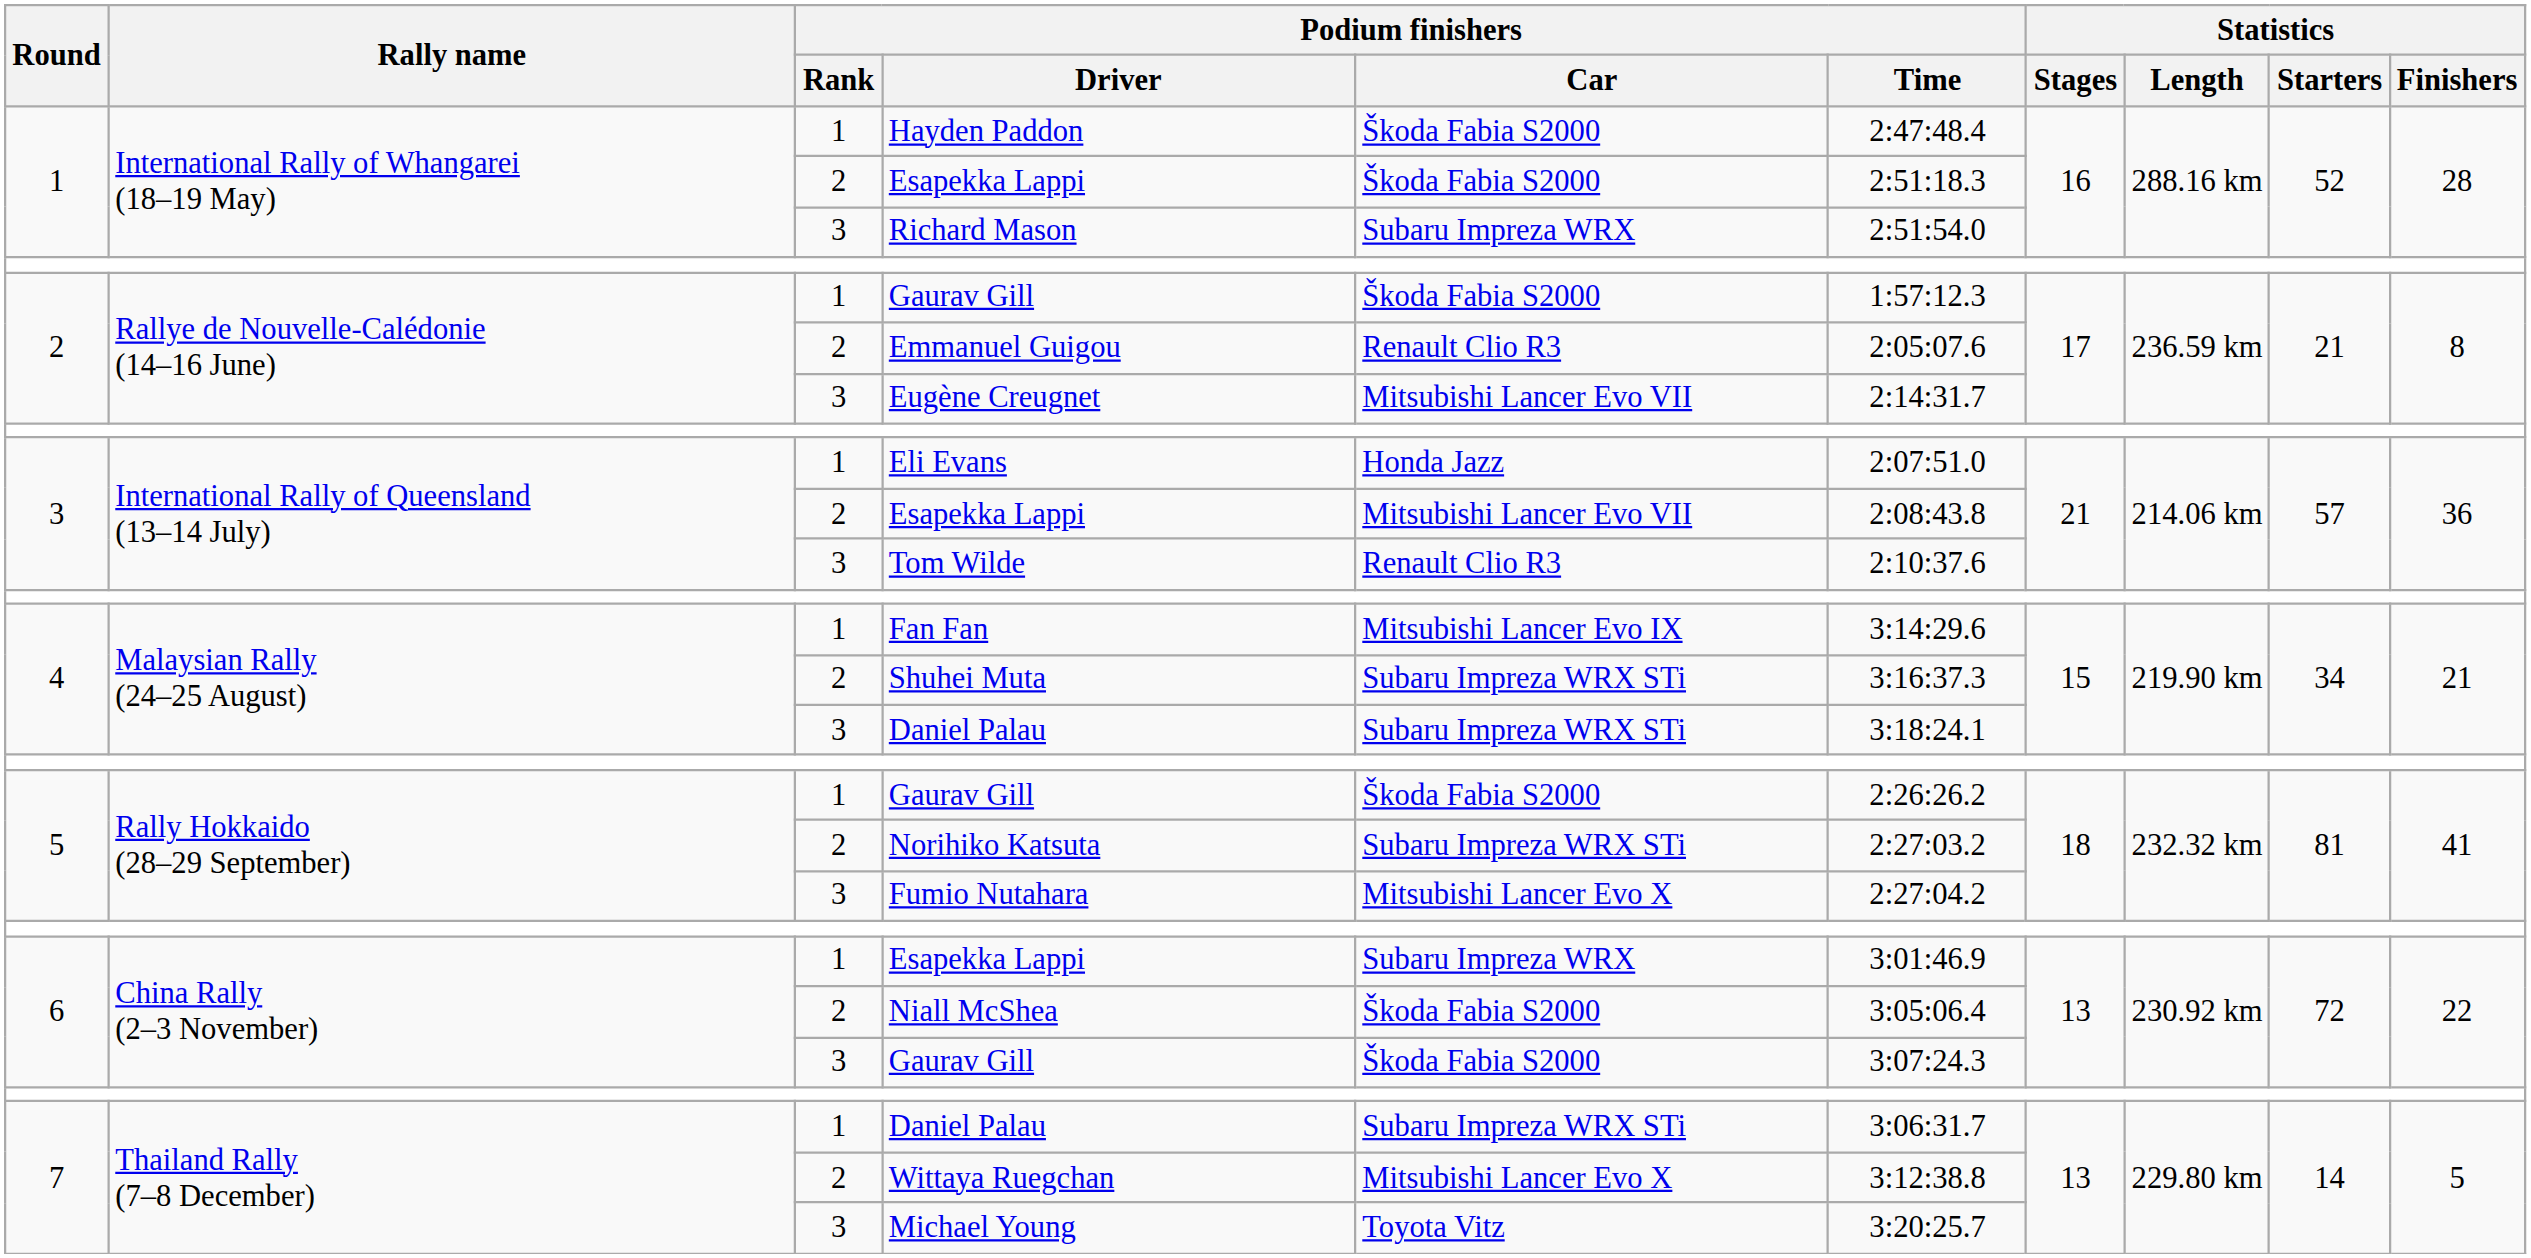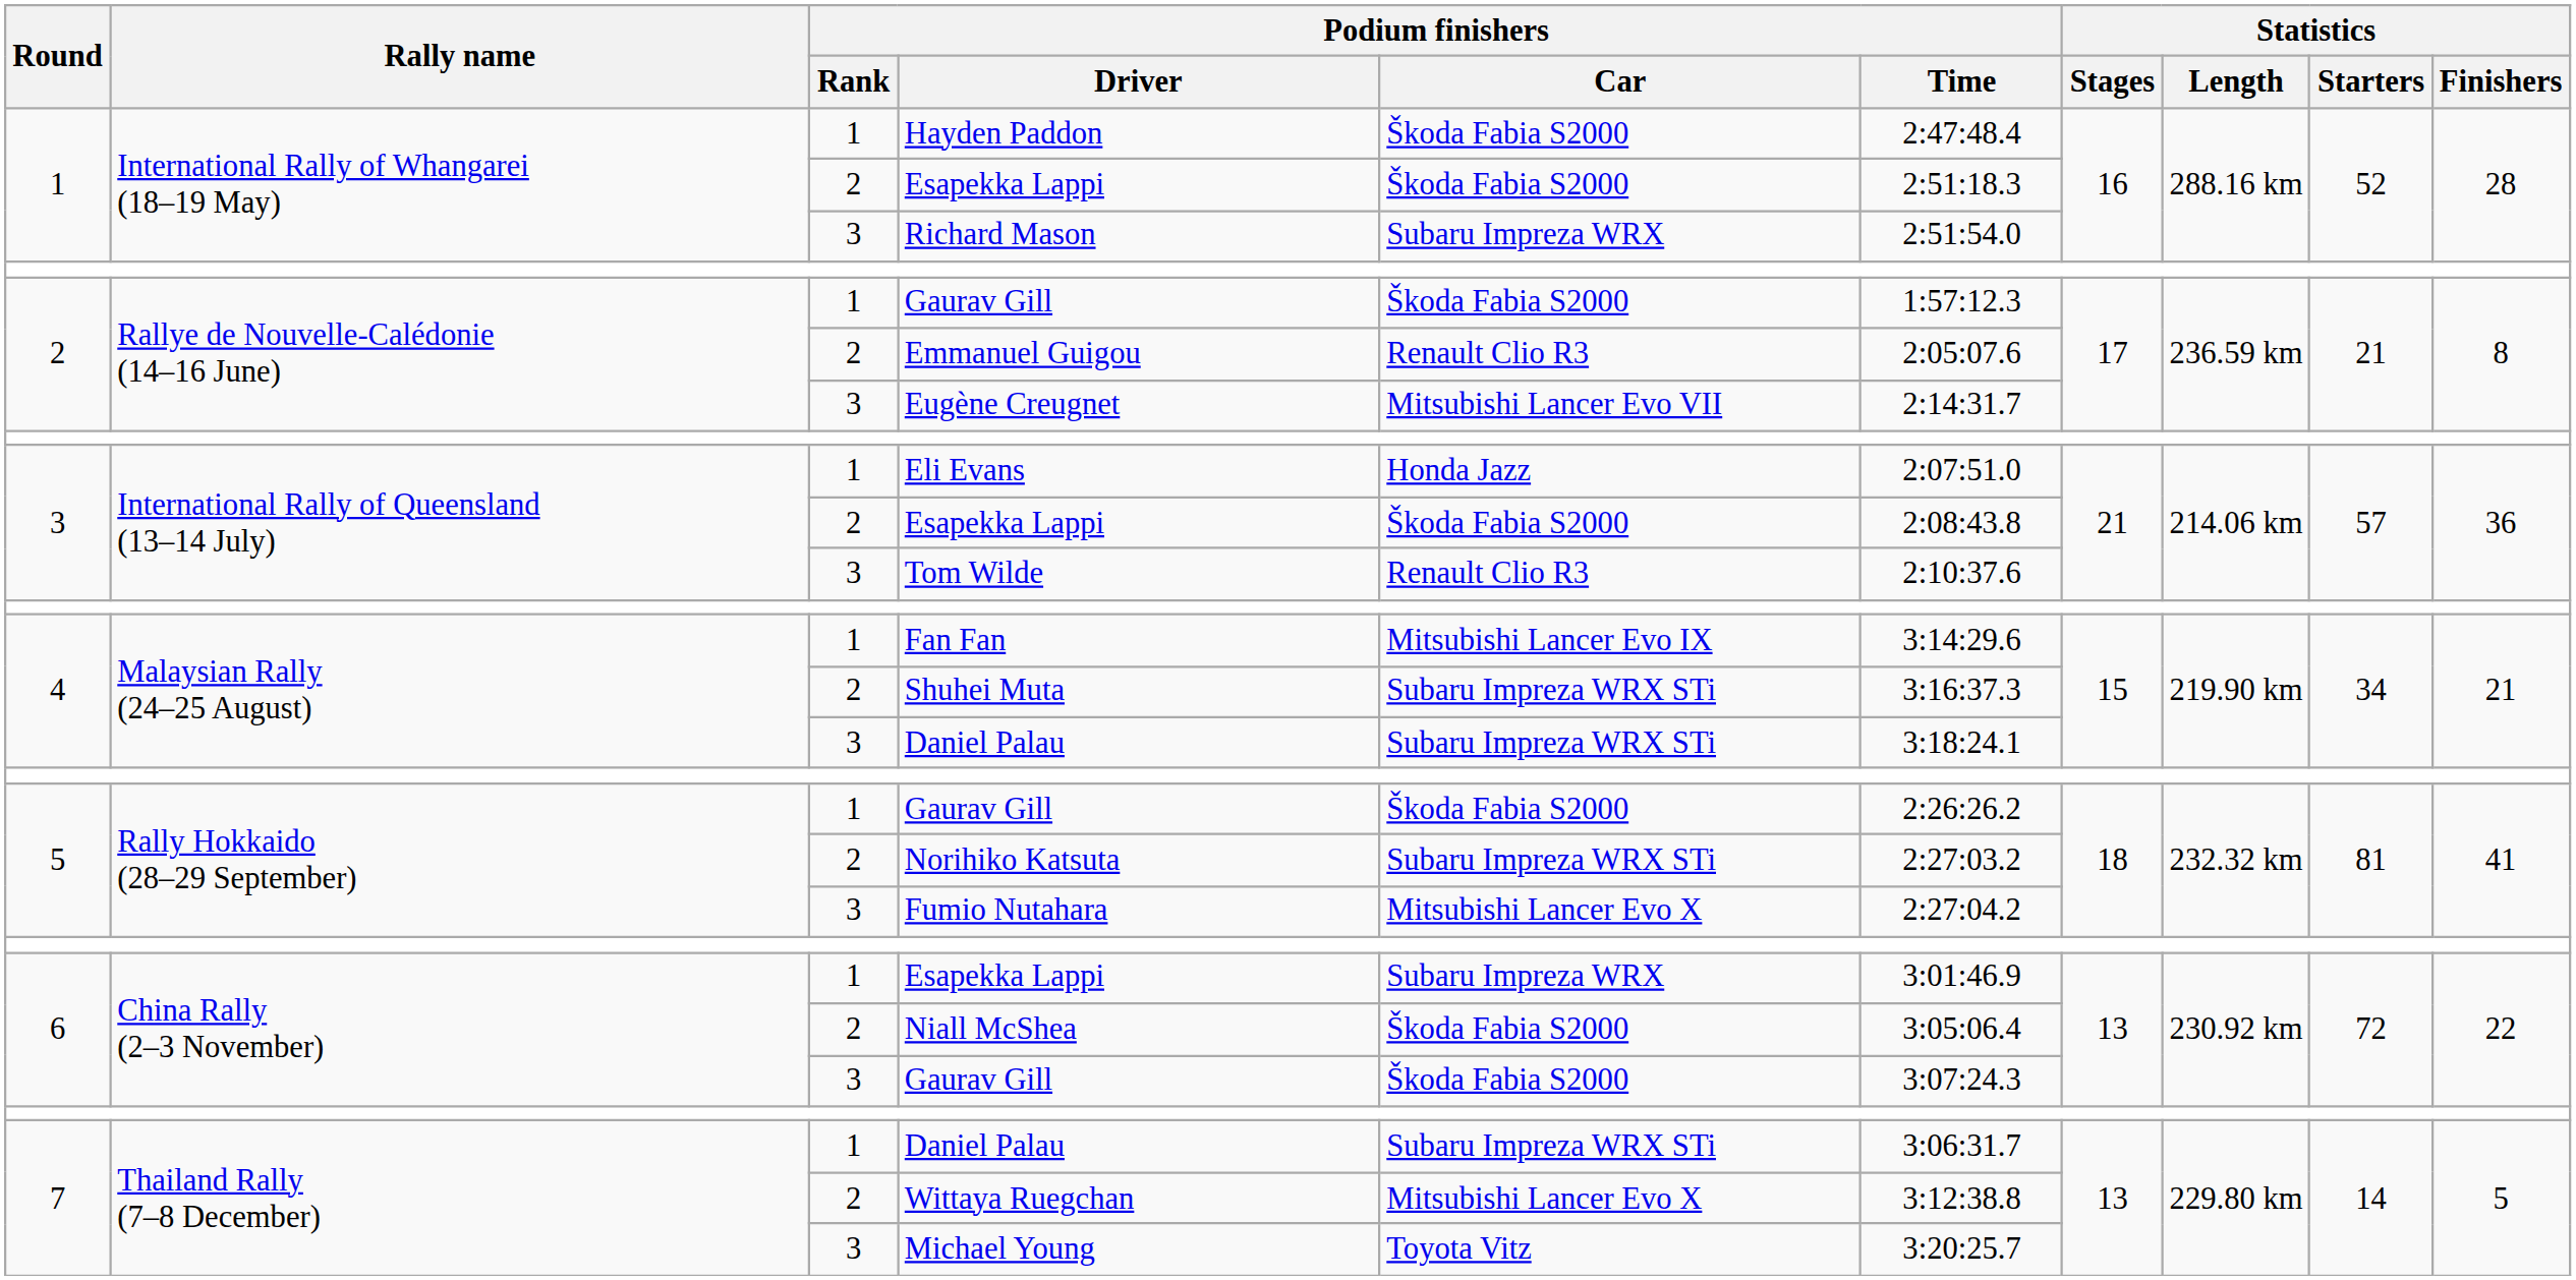3 / Esapekka Lappi | Podium finishers / Car: Mitsubishi Lancer Evo VII -> Škoda Fabia S2000
